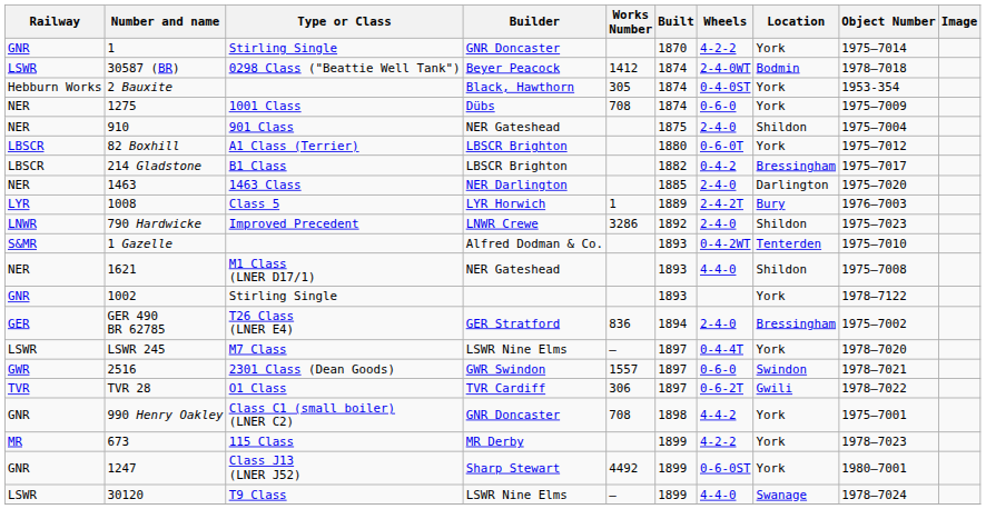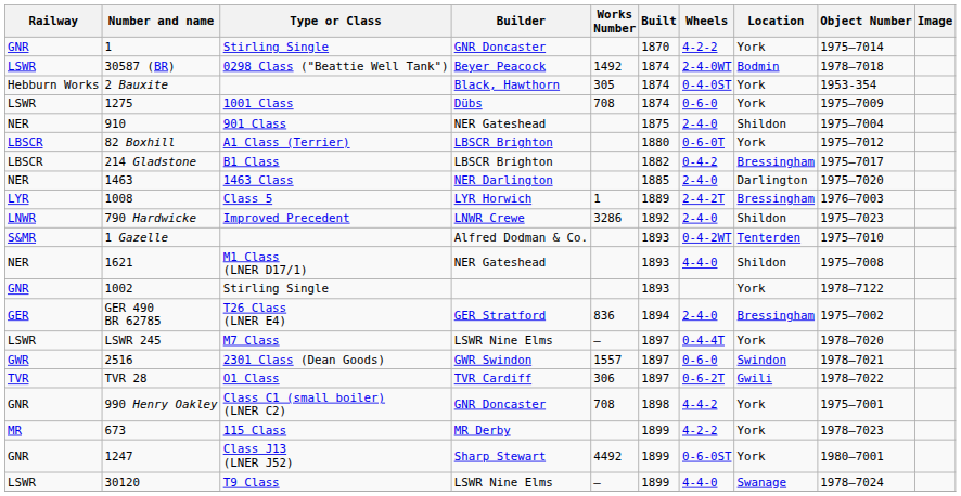0298 Class ("Beattie Well Tank") | Works Number: 1412 -> 1492
1001 Class | Railway: NER -> LSWR
Class 5 | Location: Bury -> Bressingham
